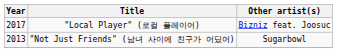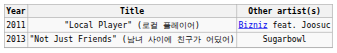"Local Player" (로컬 플레이어) | Year: 2017 -> 2011
